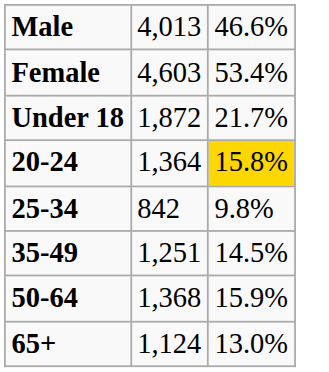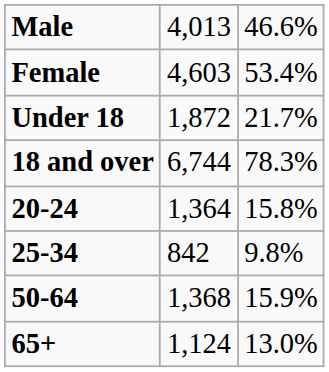+ row: 18 and over | 6,744 | 78.3%
20-24 | column 3: gold background -> no background
- row: 35-49 | 1,251 | 14.5%
